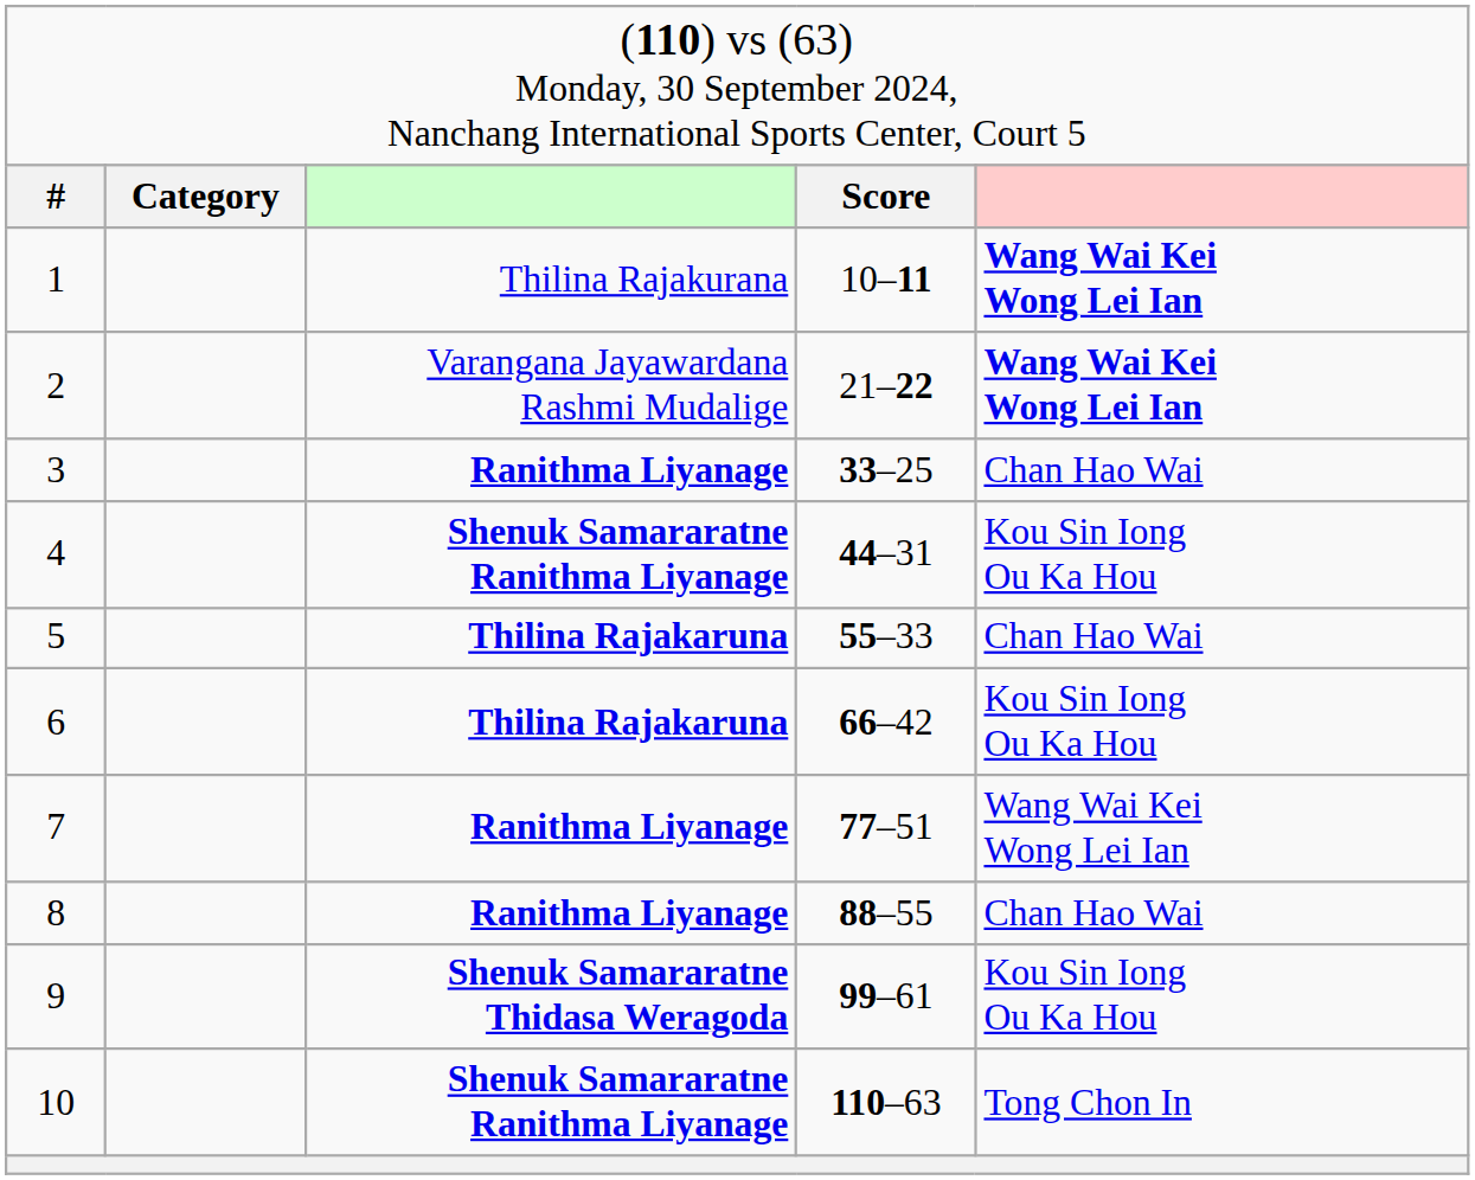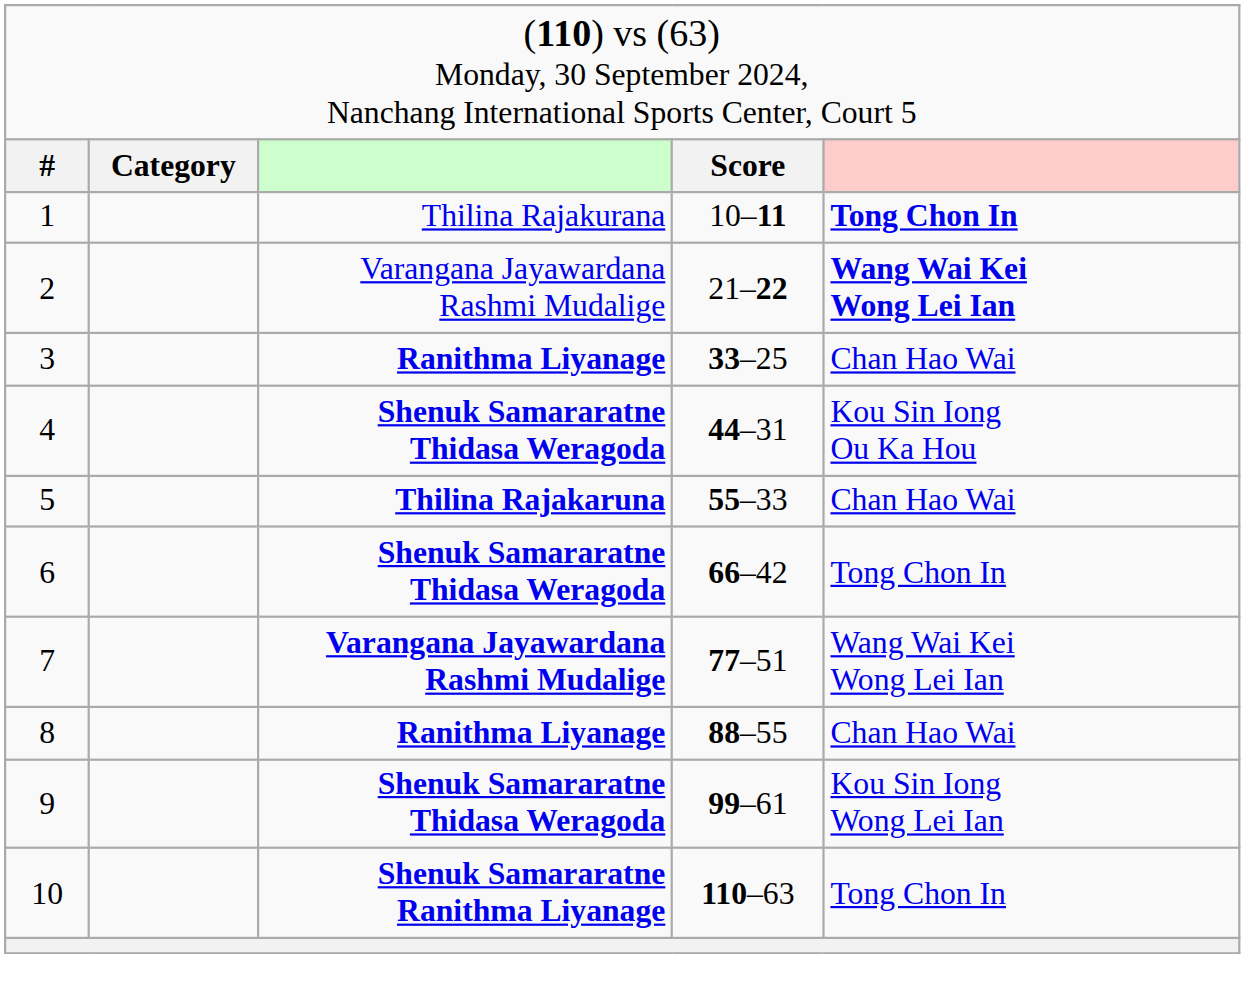1 | column 5: Wang Wai Kei Wong Lei Ian -> Tong Chon In
4 | column 3: Shenuk Samararatne Ranithma Liyanage -> Shenuk Samararatne Thidasa Weragoda
6 | column 3: Thilina Rajakaruna -> Shenuk Samararatne Thidasa Weragoda
6 | column 5: Kou Sin Iong Ou Ka Hou -> Tong Chon In
7 | column 3: Ranithma Liyanage -> Varangana Jayawardana Rashmi Mudalige
9 | column 5: Kou Sin Iong Ou Ka Hou -> Kou Sin Iong Wong Lei Ian
